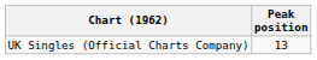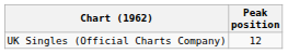UK Singles (Official Charts Company) | Peak position: 13 -> 12
